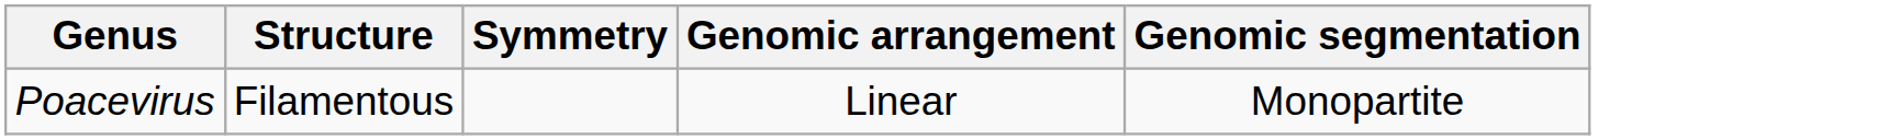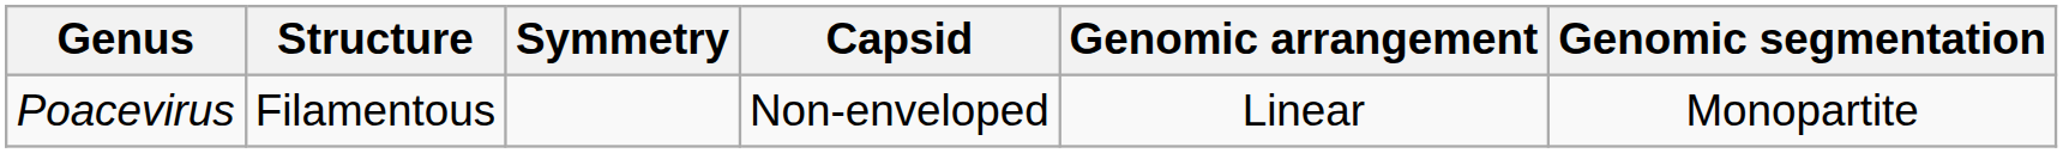+ column: Capsid | Non-enveloped
